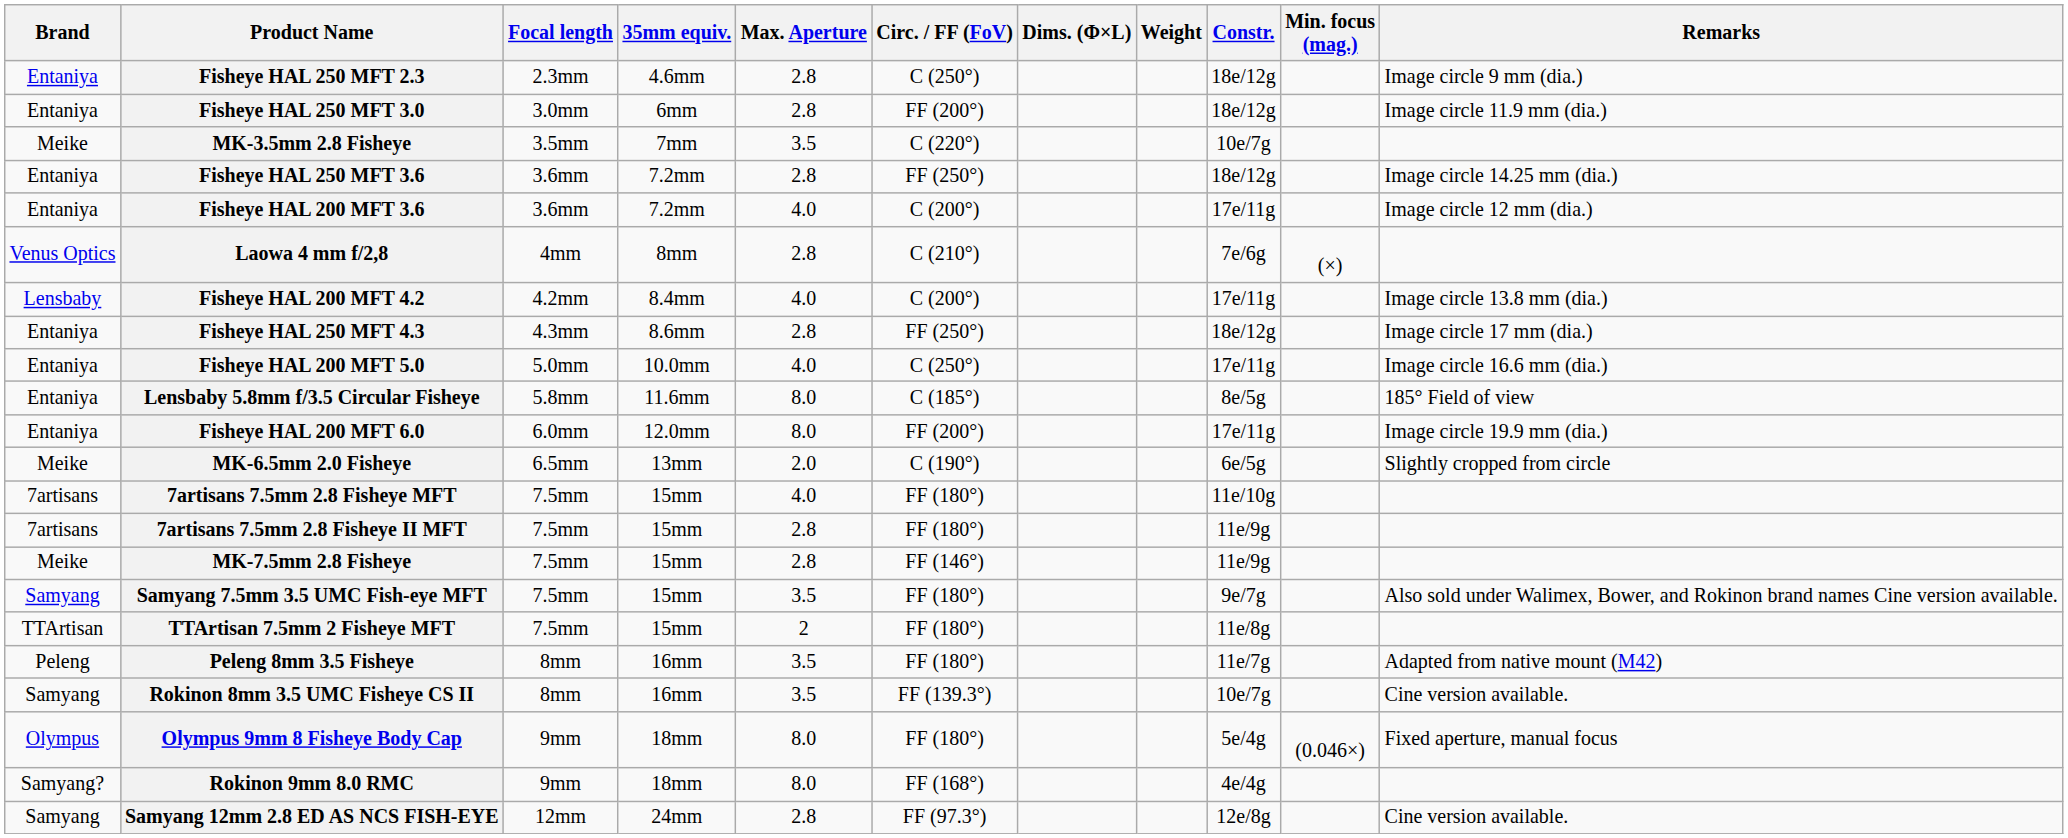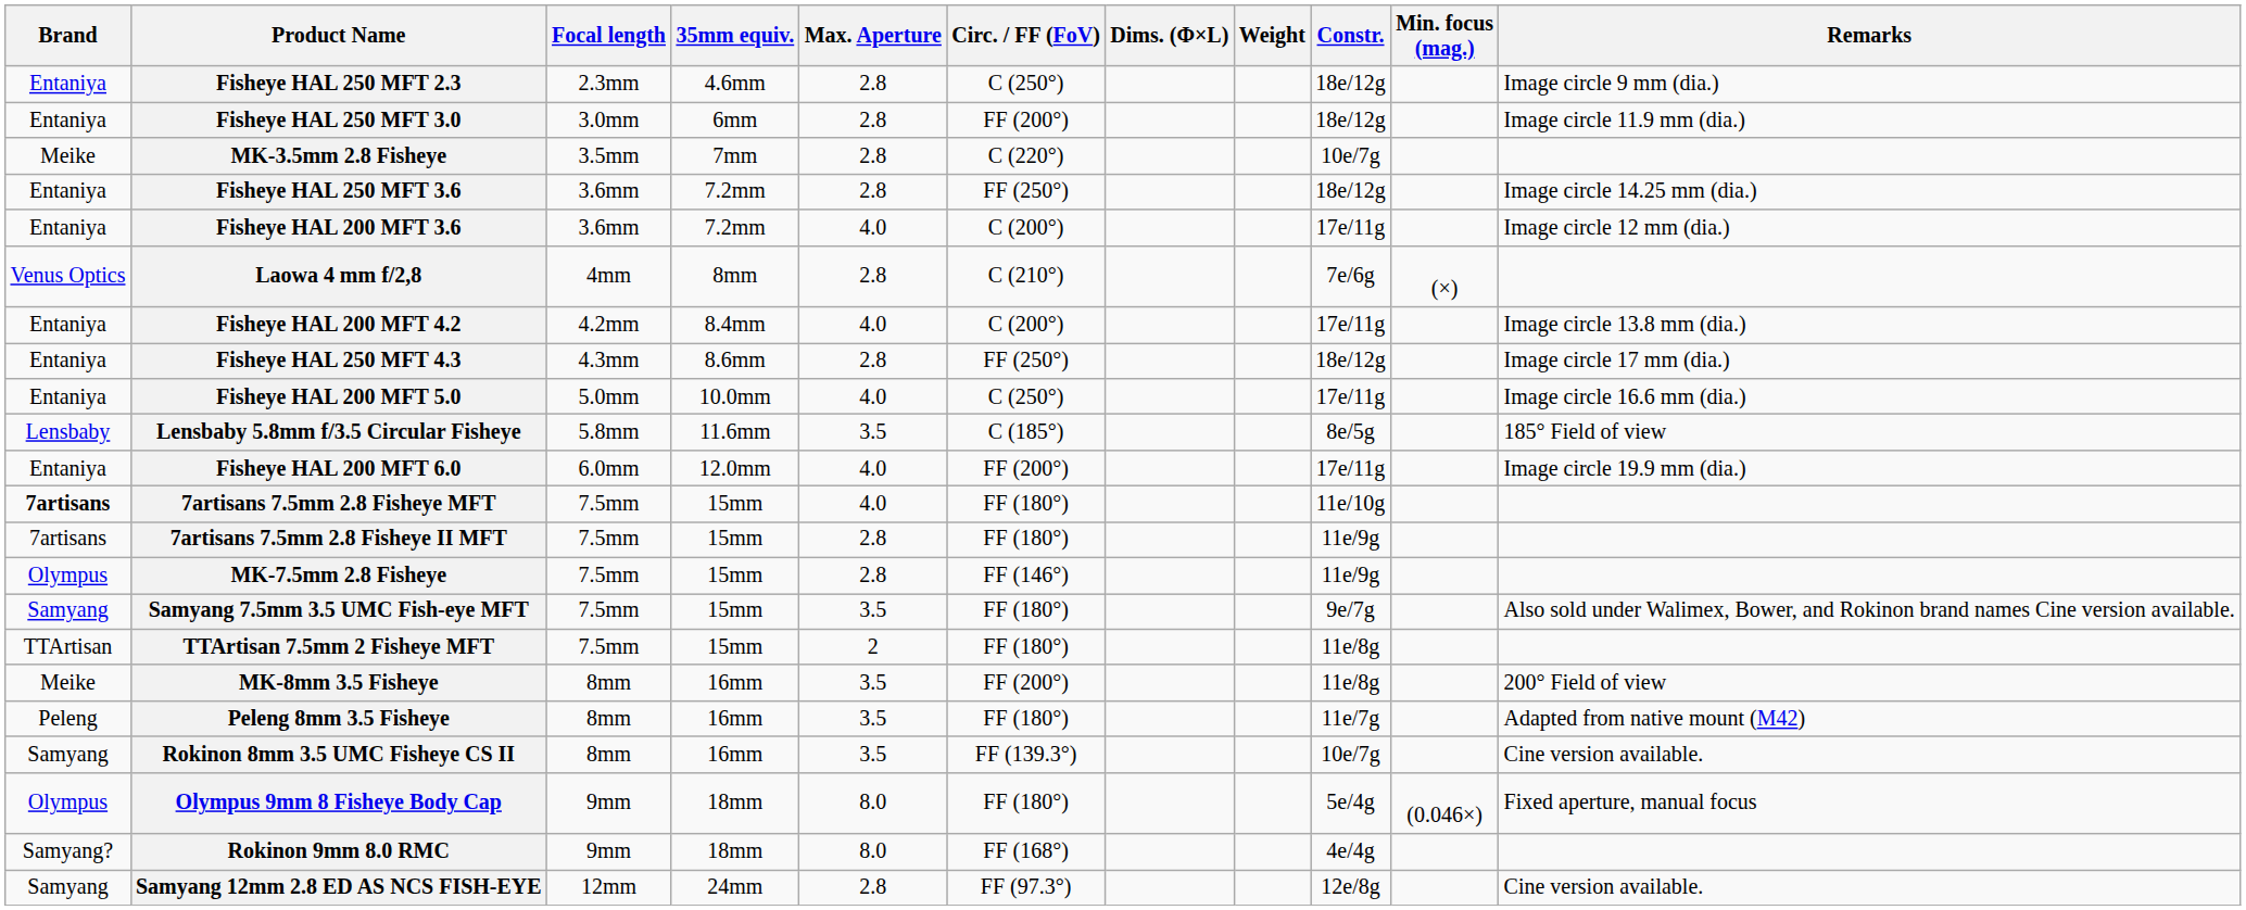MK-3.5mm 2.8 Fisheye | Max. Aperture: 3.5 -> 2.8
Fisheye HAL 200 MFT 4.2 | Brand: Lensbaby -> Entaniya
Lensbaby 5.8mm f/3.5 Circular Fisheye | Brand: Entaniya -> Lensbaby
Lensbaby 5.8mm f/3.5 Circular Fisheye | Max. Aperture: 8.0 -> 3.5
Fisheye HAL 200 MFT 6.0 | Max. Aperture: 8.0 -> 4.0
- row: Meike | MK-6.5mm 2.0 Fisheye | 6.5mm | 13mm | 2.0 | C (190°) | 6e/5g | Slightly cropped from circle
7artisans 7.5mm 2.8 Fisheye MFT | Brand: normal -> bold
MK-7.5mm 2.8 Fisheye | Brand: Meike -> Olympus
+ row: Meike | MK-8mm 3.5 Fisheye | 8mm | 16mm | 3.5 | FF (200°) | 11e/8g | 200° Field of view
